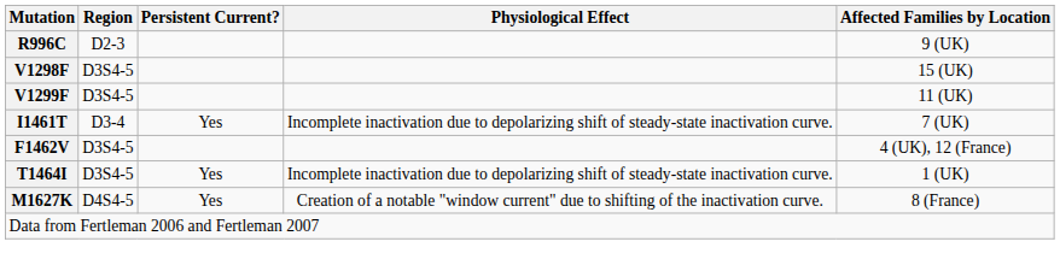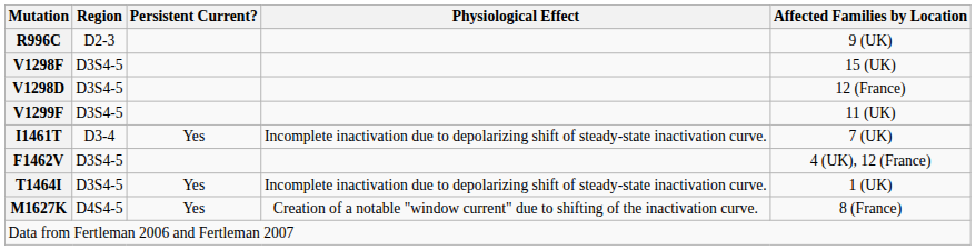+ row: V1298D | D3S4-5 | 12 (France)
